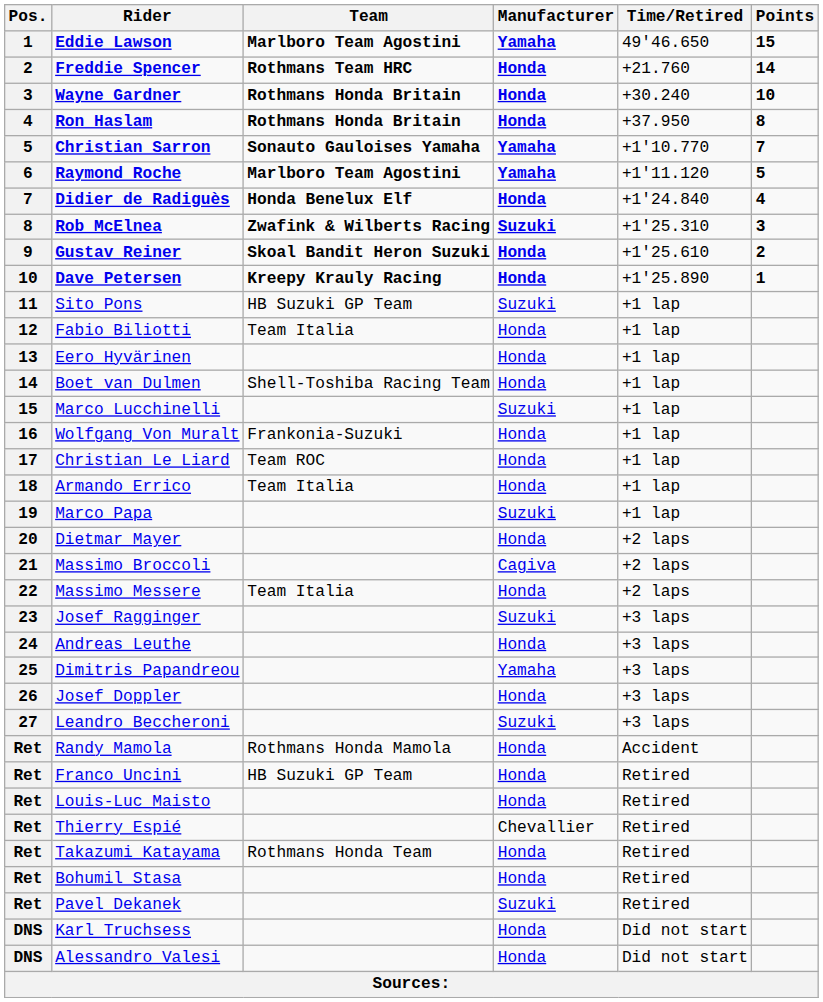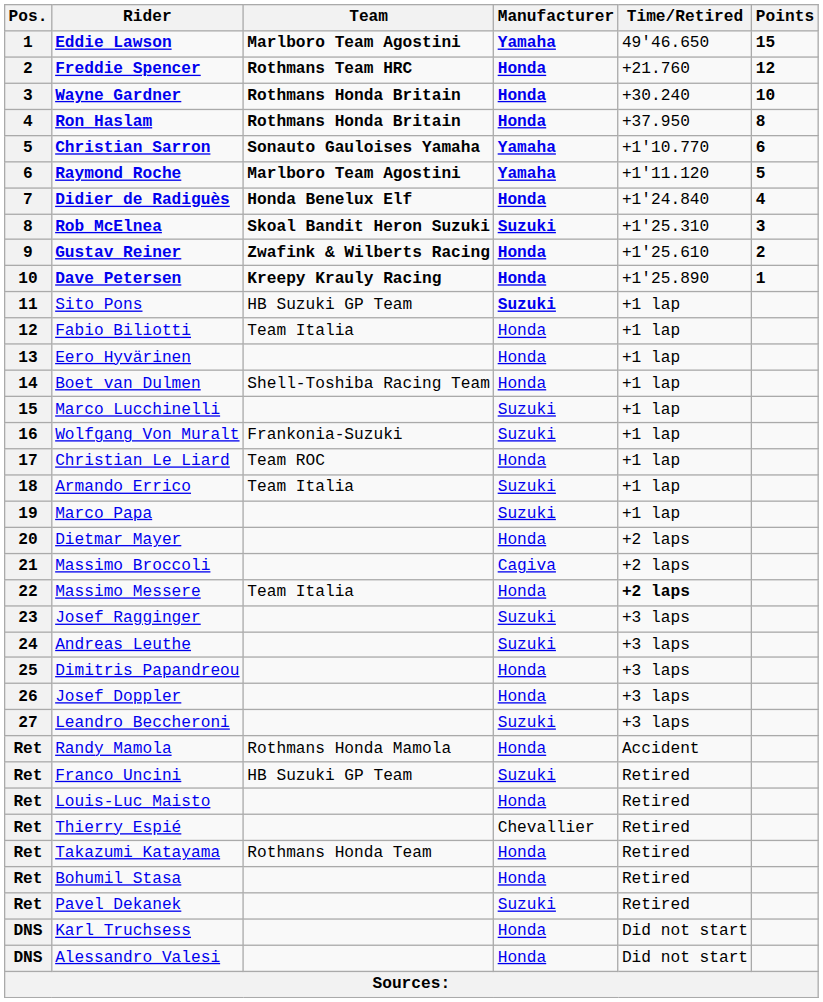Freddie Spencer | Points: 14 -> 12
Christian Sarron | Points: 7 -> 6
Rob McElnea | Team: Zwafink & Wilberts Racing -> Skoal Bandit Heron Suzuki
Gustav Reiner | Team: Skoal Bandit Heron Suzuki -> Zwafink & Wilberts Racing
Sito Pons | Manufacturer: normal -> bold
Wolfgang Von Muralt | Manufacturer: Honda -> Suzuki
Armando Errico | Manufacturer: Honda -> Suzuki
Massimo Messere | Time/Retired: normal -> bold
Andreas Leuthe | Manufacturer: Honda -> Suzuki
Dimitris Papandreou | Manufacturer: Yamaha -> Honda
Franco Uncini | Manufacturer: Honda -> Suzuki
